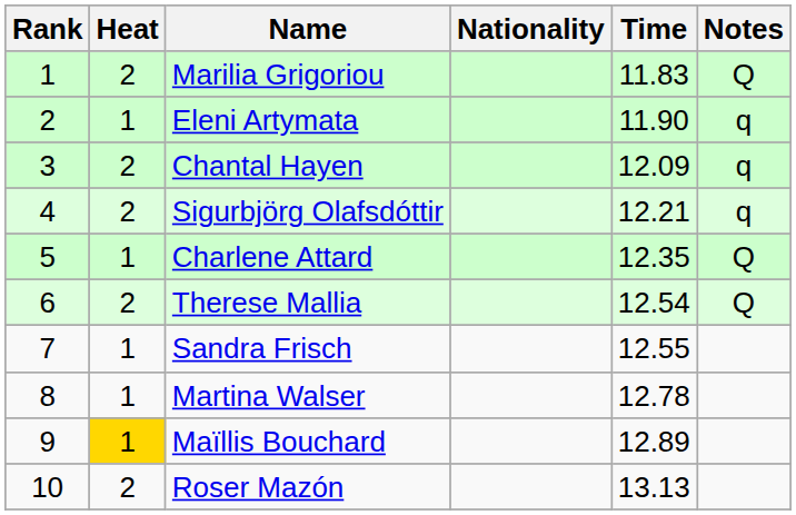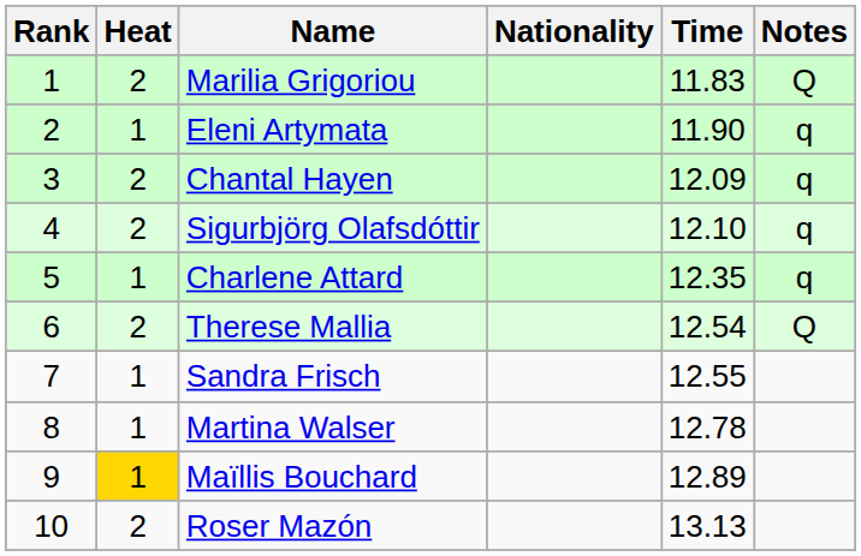Sigurbjörg Olafsdóttir | Time: 12.21 -> 12.10
Charlene Attard | Notes: Q -> q
